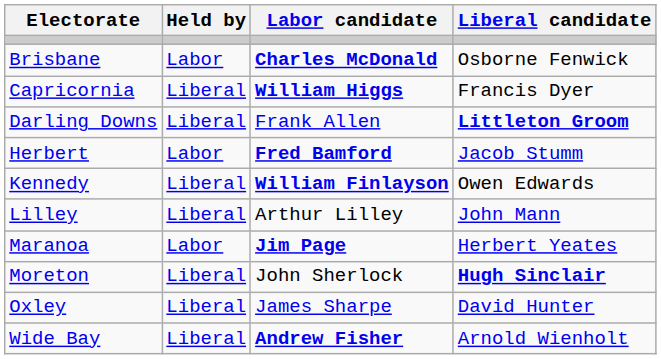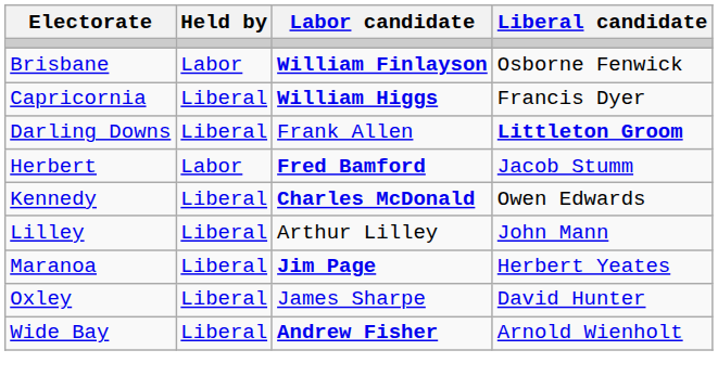Brisbane | Labor candidate: Charles McDonald -> William Finlayson
Kennedy | Labor candidate: William Finlayson -> Charles McDonald
Maranoa | Held by: Labor -> Liberal
- row: Moreton | Liberal | John Sherlock | Hugh Sinclair
